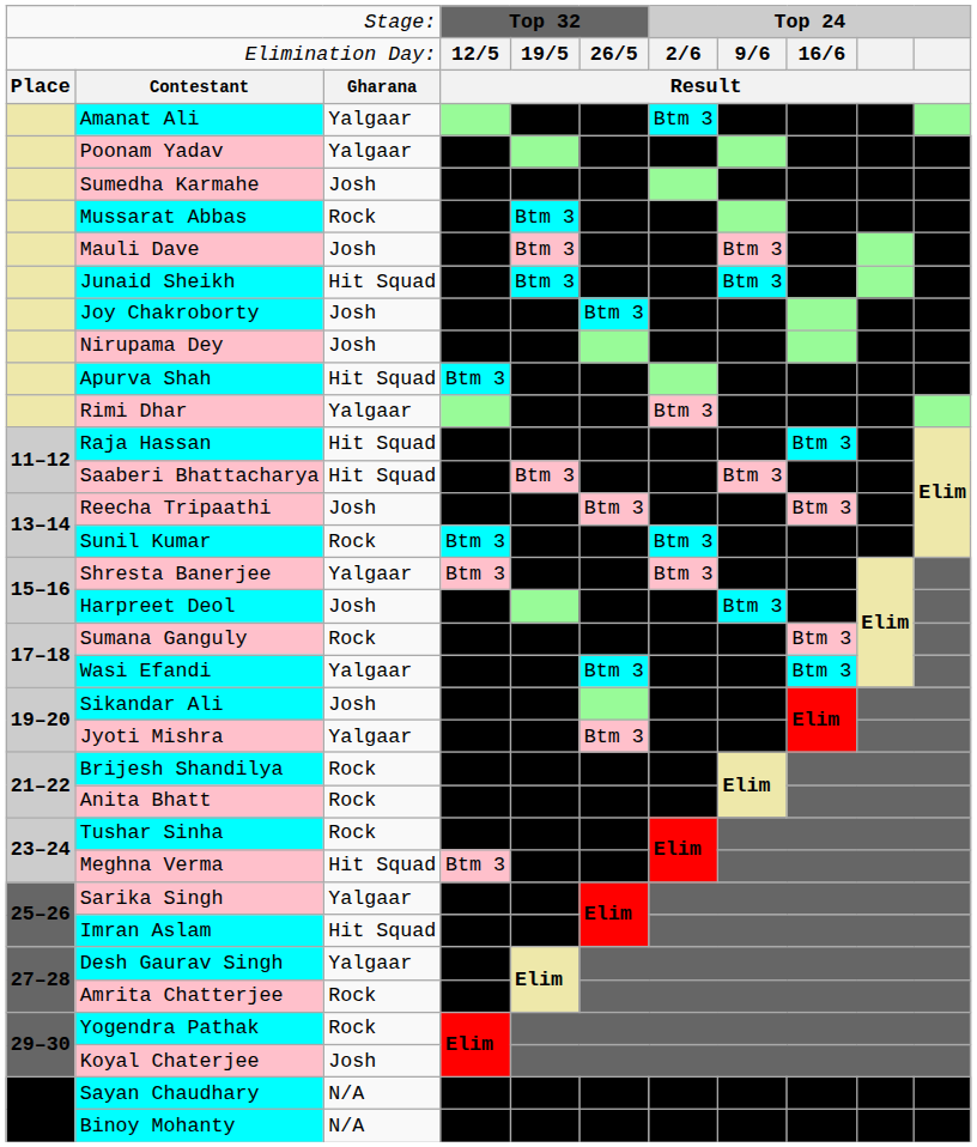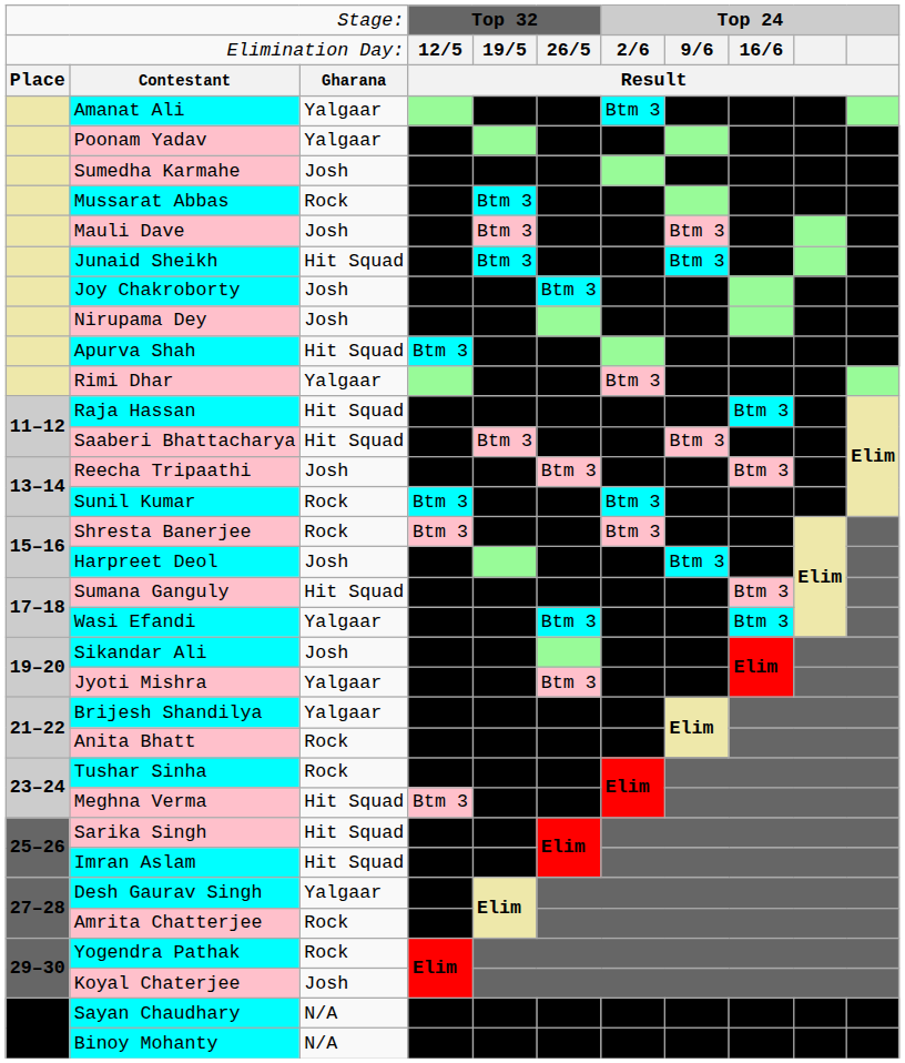Shresta Banerjee | column 3: Yalgaar -> Rock
Sumana Ganguly | column 3: Rock -> Hit Squad
Brijesh Shandilya | column 3: Rock -> Yalgaar
Sarika Singh | column 3: Yalgaar -> Hit Squad
